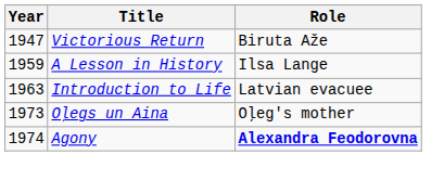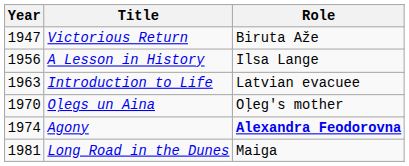A Lesson in History | Year: 1959 -> 1956
Oļegs un Aina | Year: 1973 -> 1970
+ row: 1981 | Long Road in the Dunes | Maiga
